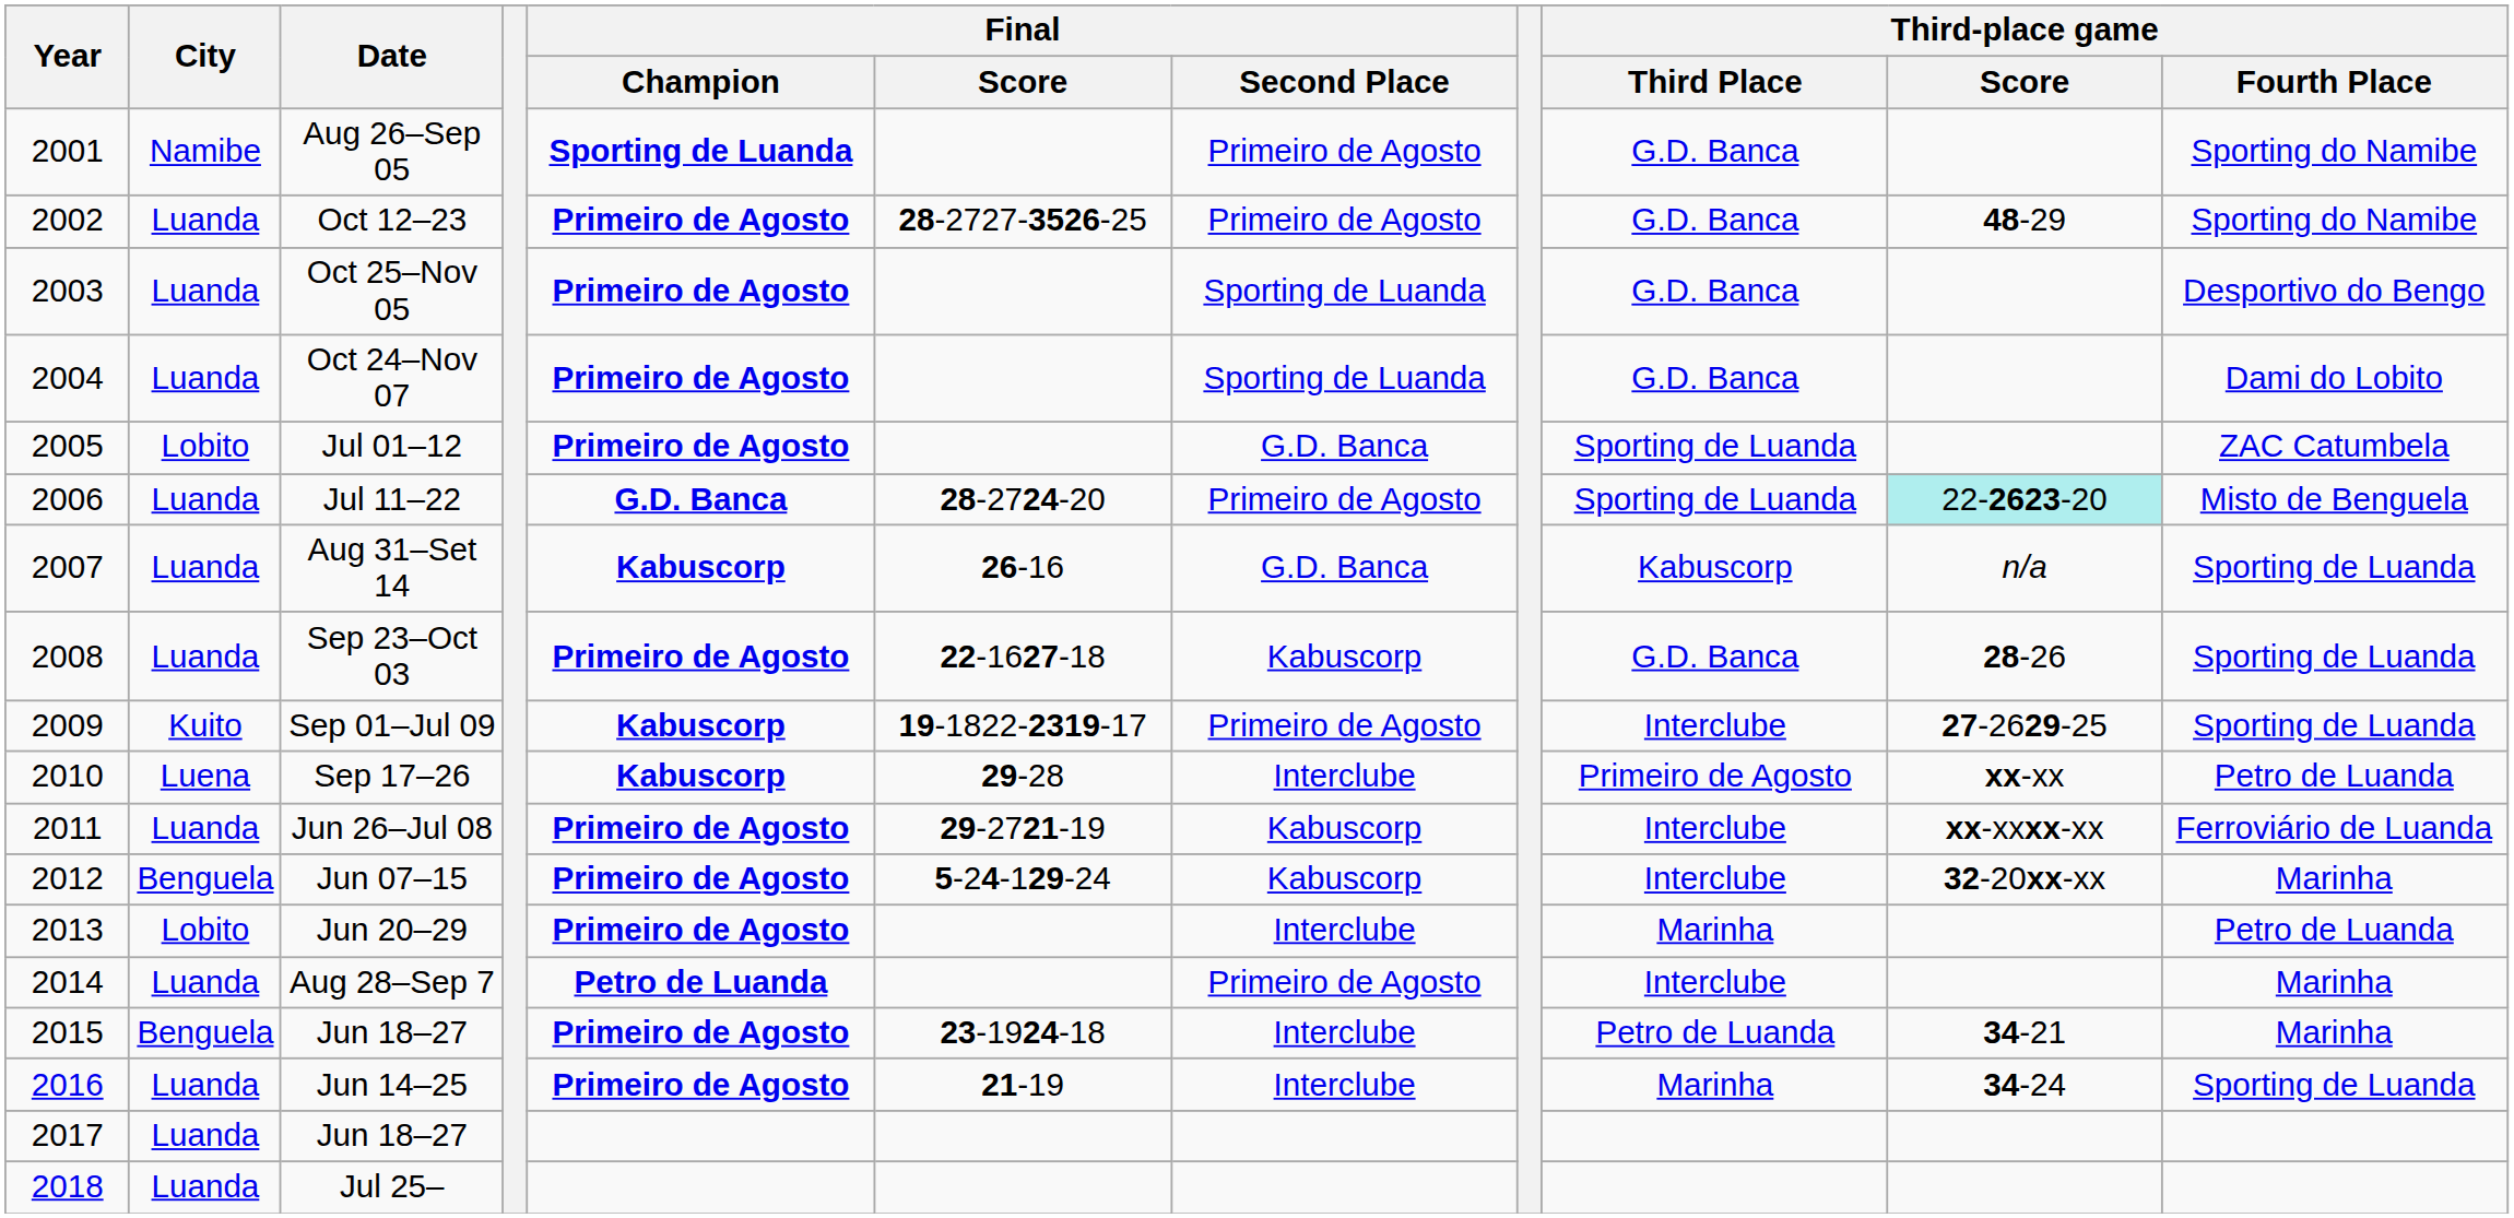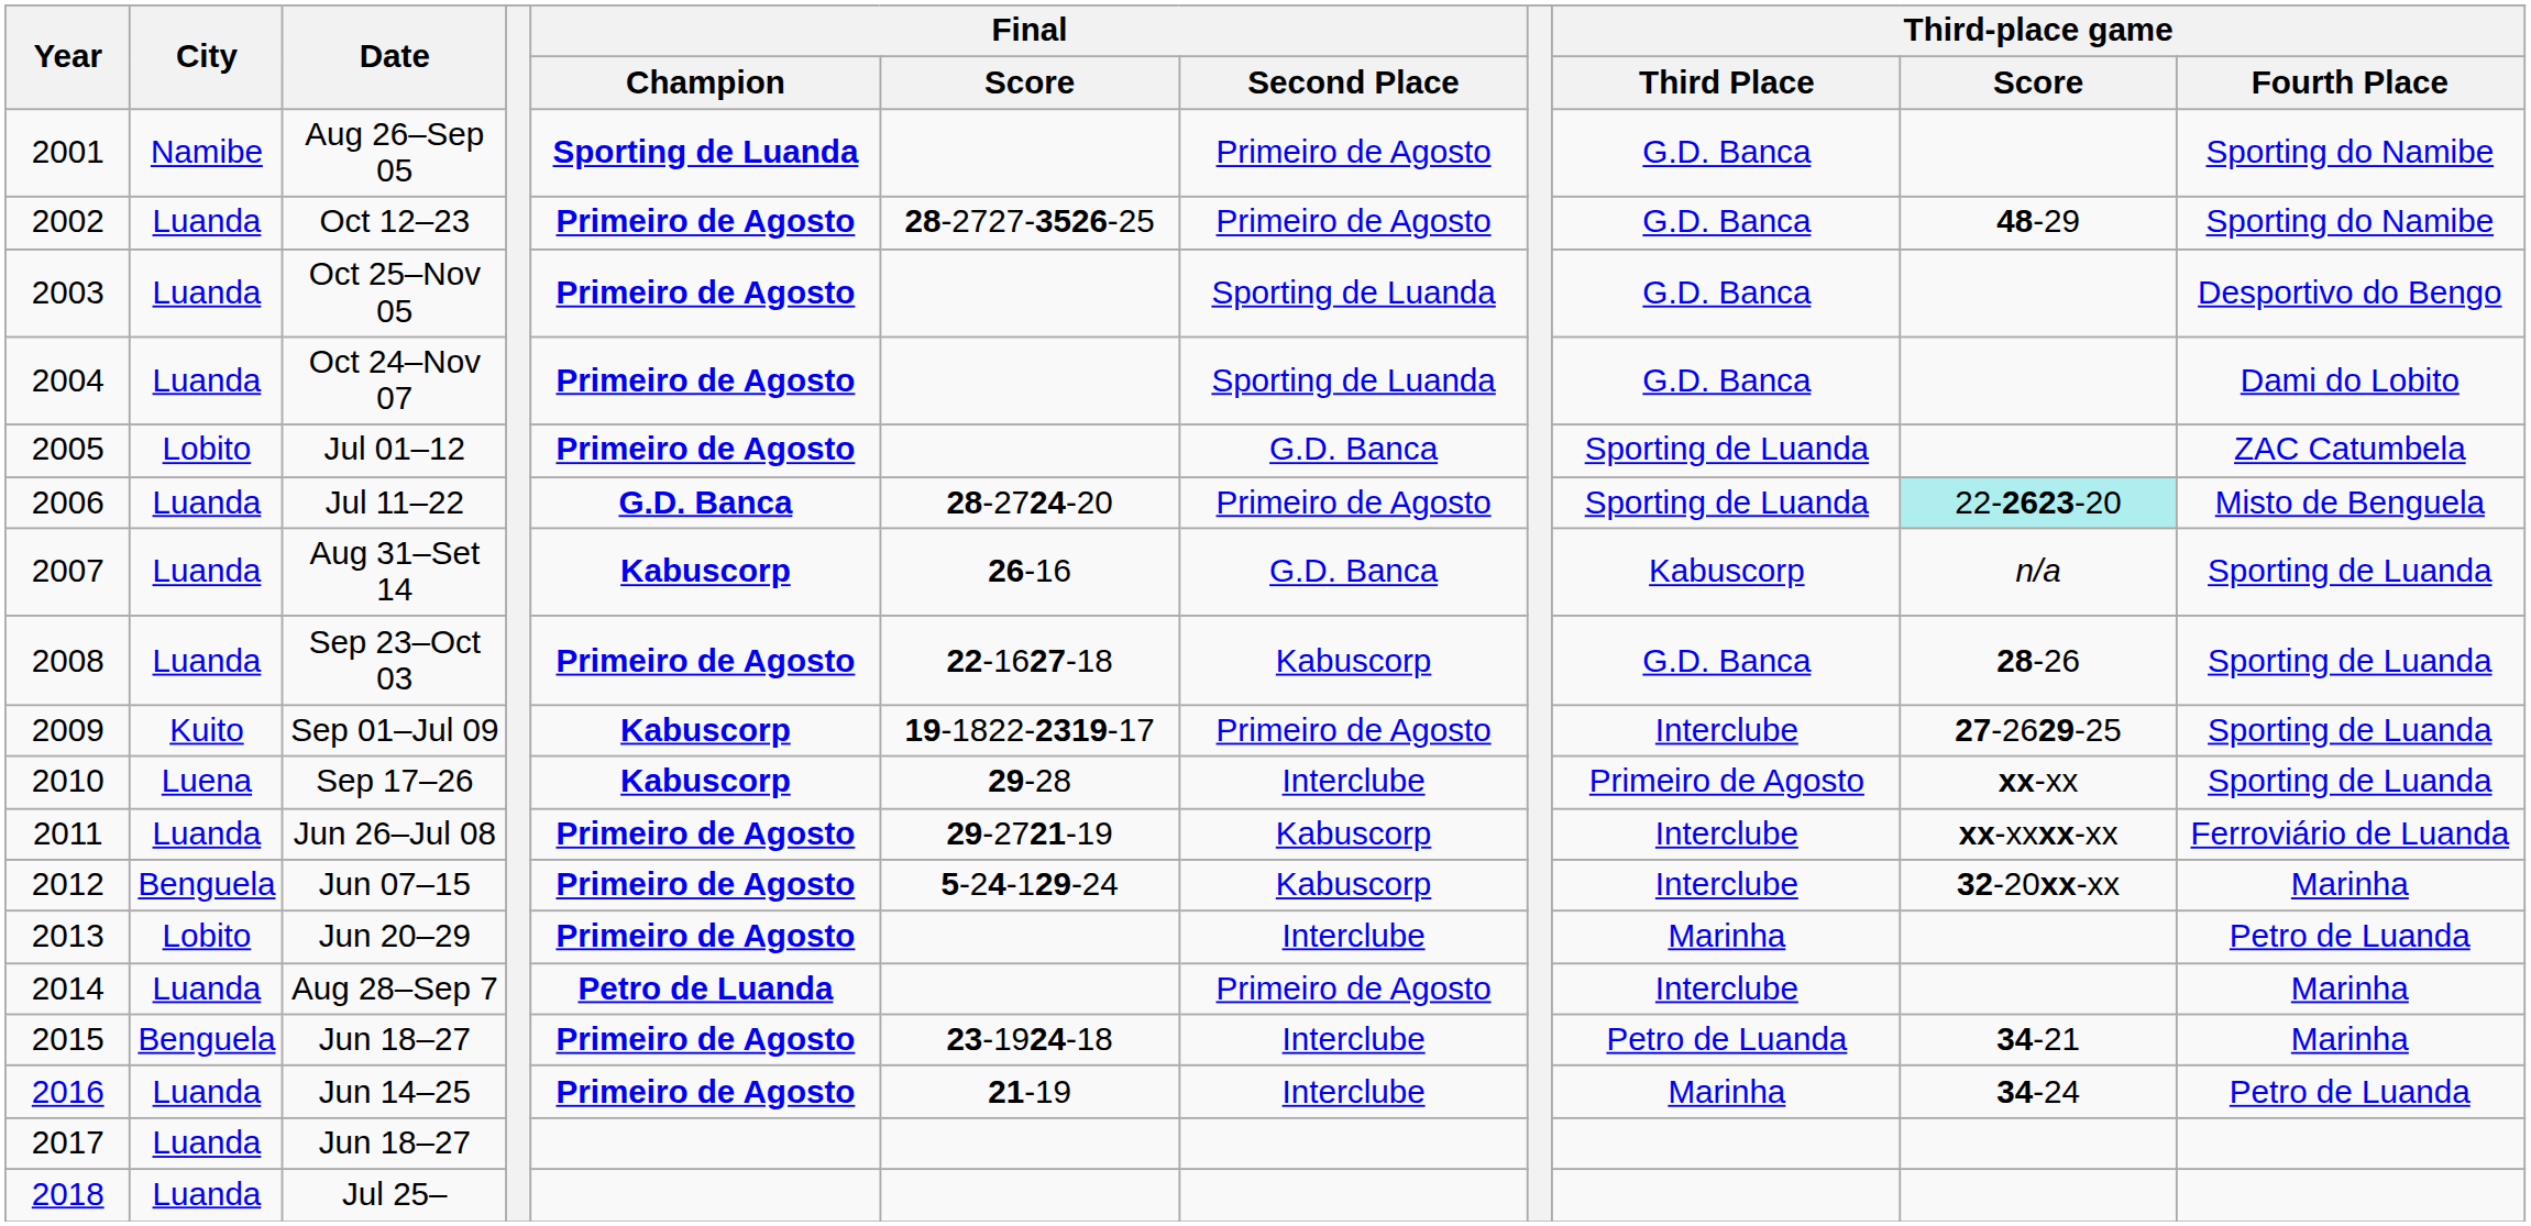Sep 17–26 | Third-place game / Fourth Place: Petro de Luanda -> Sporting de Luanda
Jun 14–25 | Third-place game / Fourth Place: Sporting de Luanda -> Petro de Luanda
